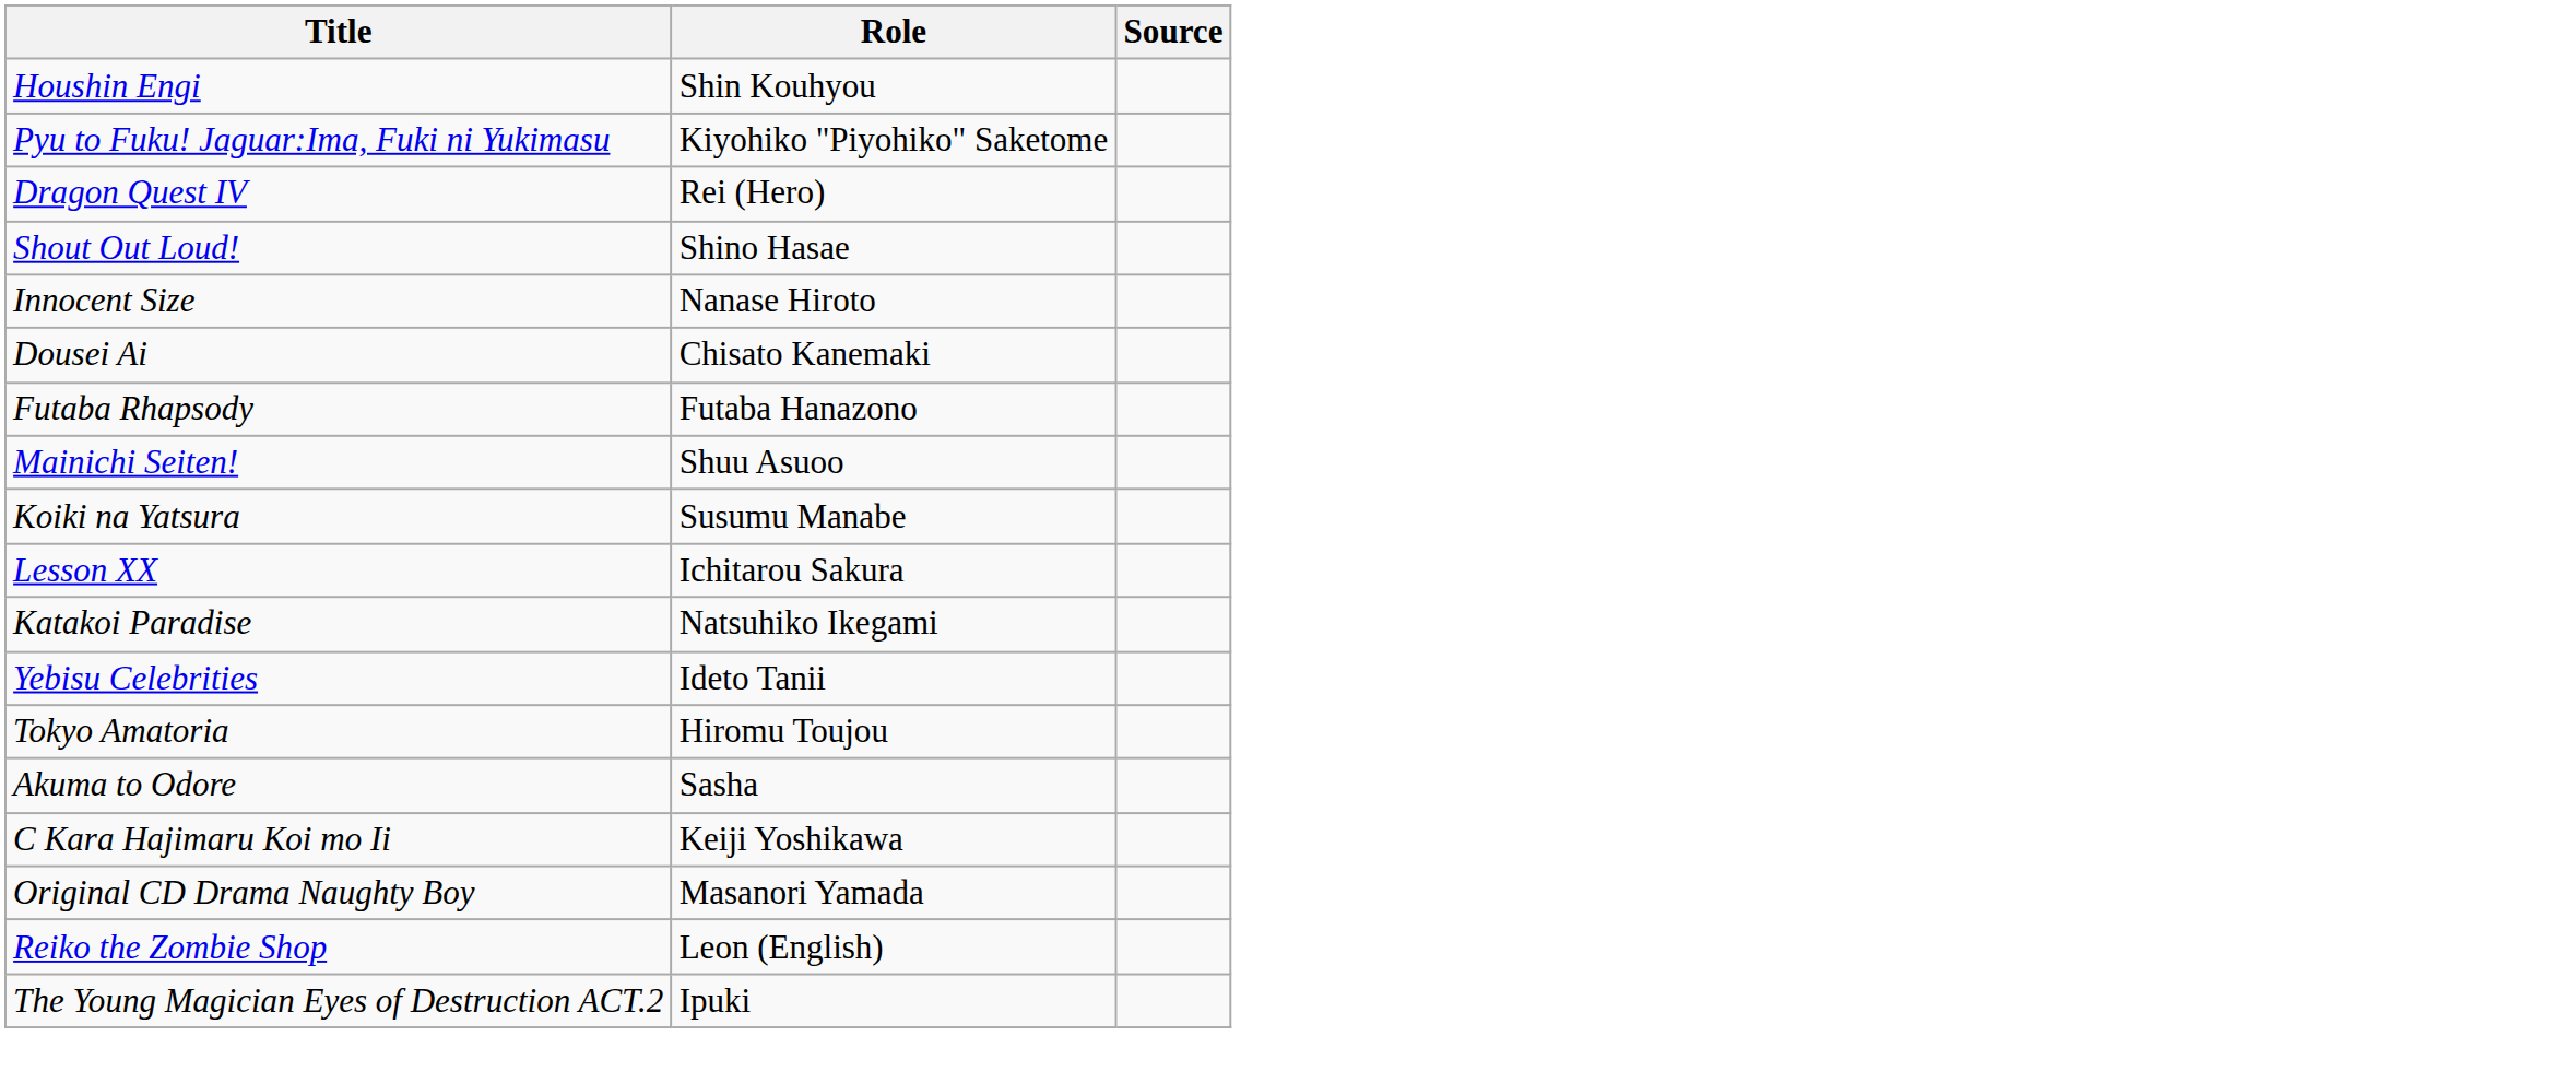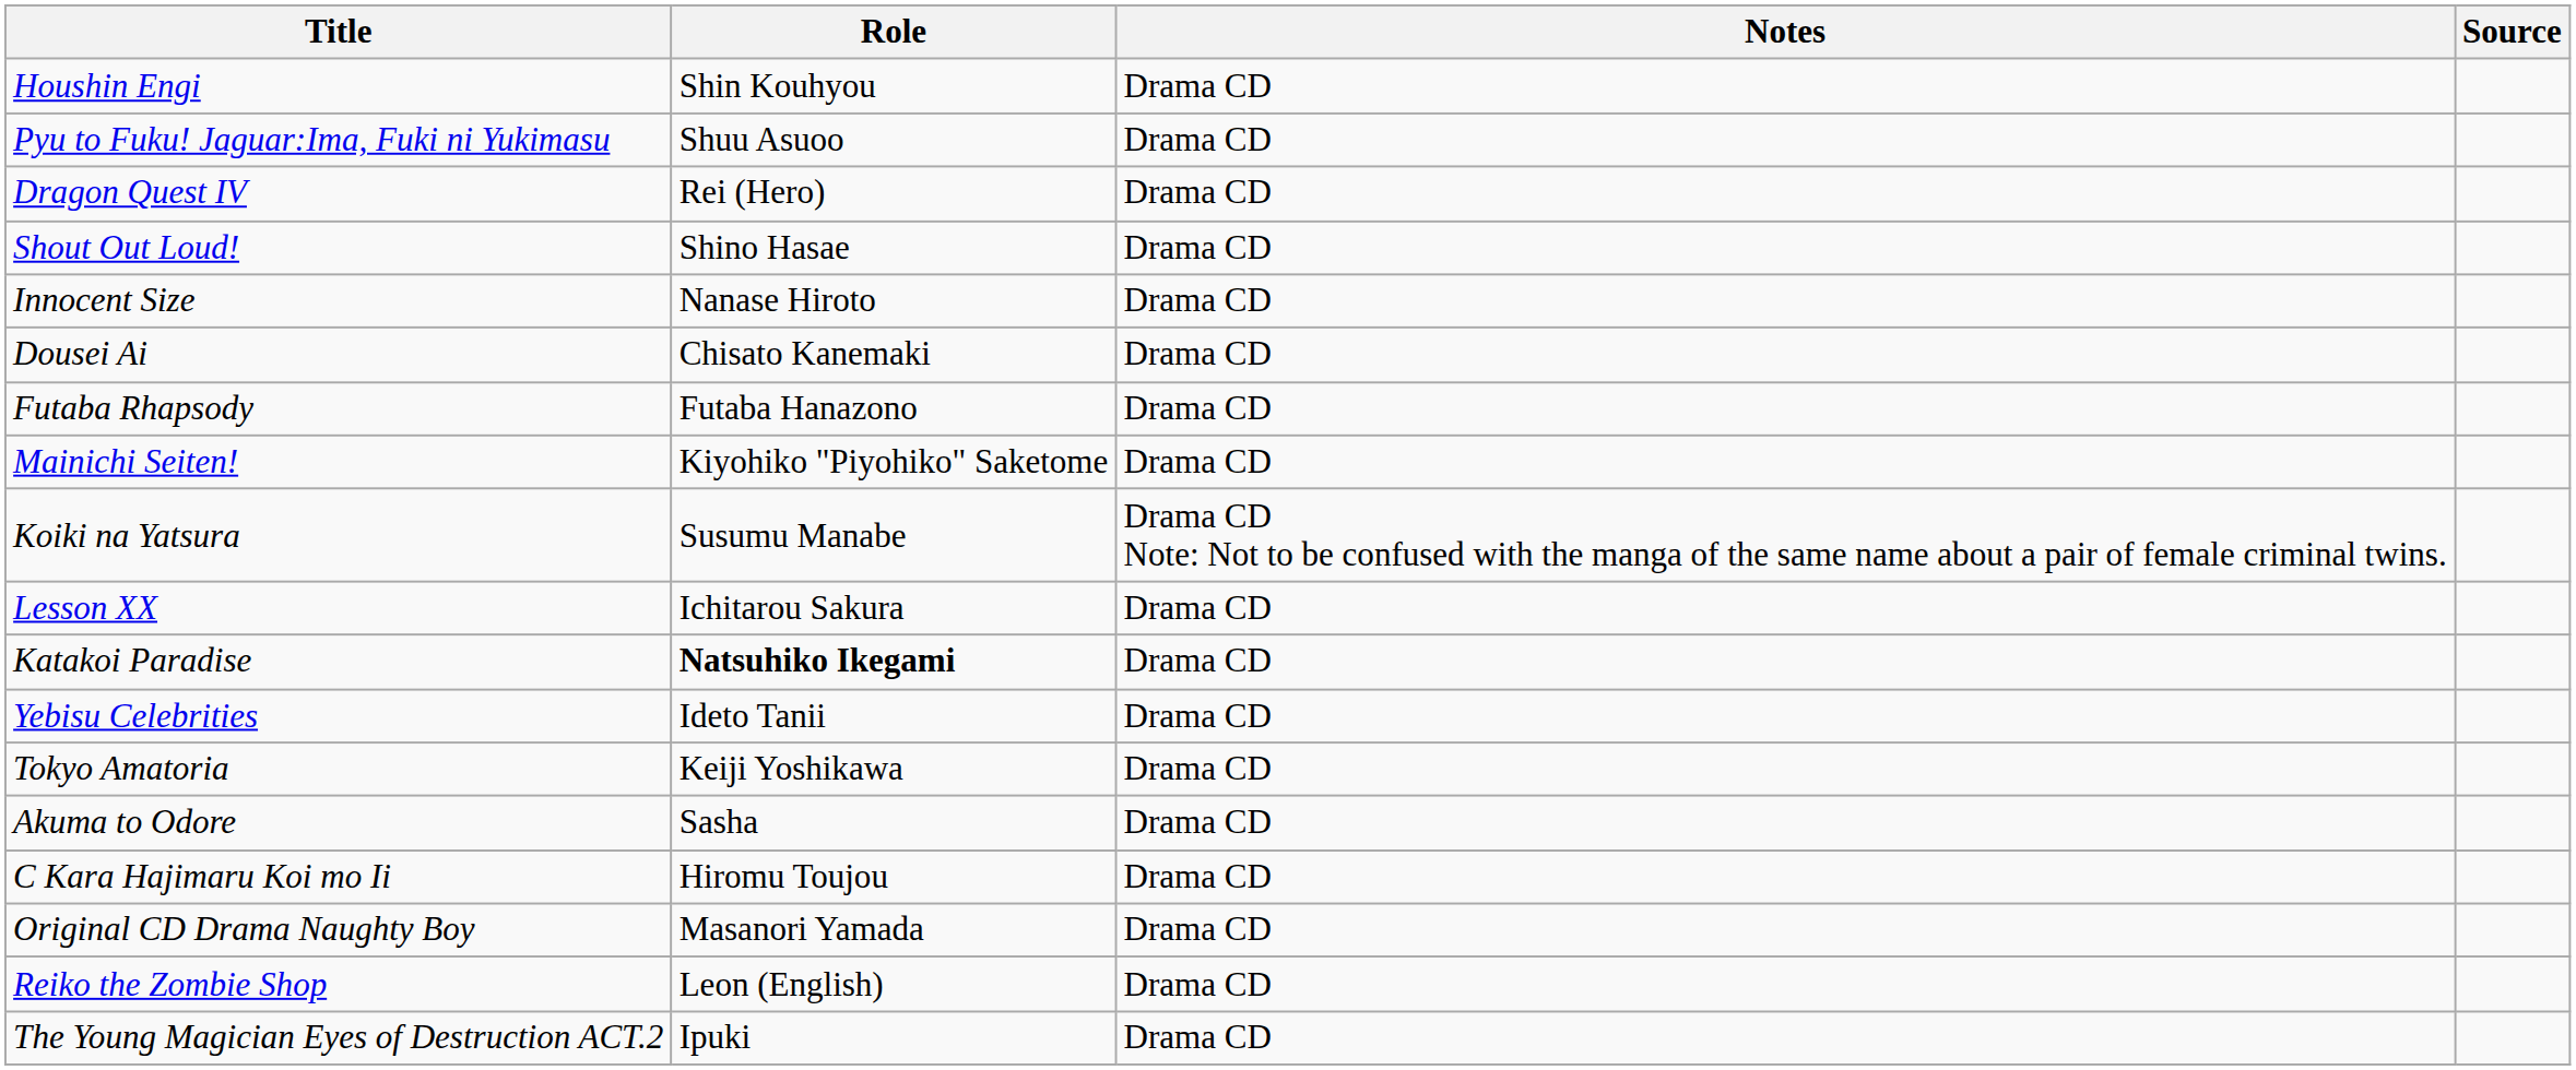+ column: Notes | Drama CD | Drama CD | Drama CD | Drama CD | Drama CD | Drama CD | Drama CD | Drama CD | Drama CD Note: Not to be confused with the manga of the same name about a pair of female criminal twins. | Drama CD | Drama CD | Drama CD | Drama CD | Drama CD | Drama CD | Drama CD | Drama CD | Drama CD
Pyu to Fuku! Jaguar:Ima, Fuki ni Yukimasu | Role: Kiyohiko "Piyohiko" Saketome -> Shuu Asuoo
Mainichi Seiten! | Role: Shuu Asuoo -> Kiyohiko "Piyohiko" Saketome
Katakoi Paradise | Role: normal -> bold
Tokyo Amatoria | Role: Hiromu Toujou -> Keiji Yoshikawa
C Kara Hajimaru Koi mo Ii | Role: Keiji Yoshikawa -> Hiromu Toujou
